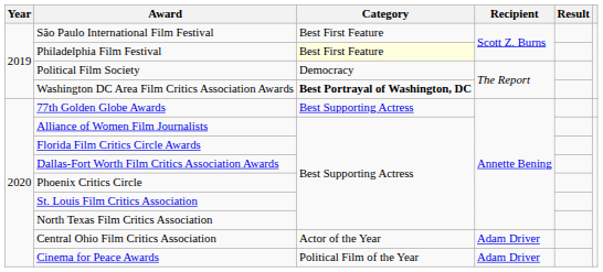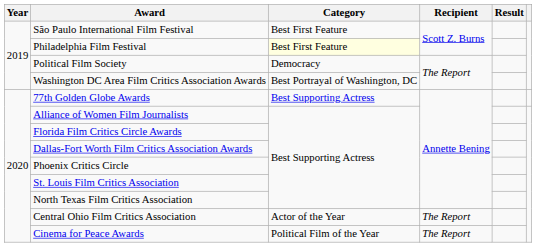Washington DC Area Film Critics Association Awards | Category: bold -> normal
Central Ohio Film Critics Association | Recipient: Adam Driver -> The Report
Cinema for Peace Awards | Recipient: Adam Driver -> The Report
